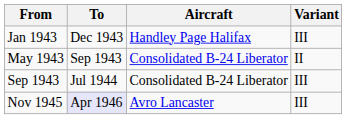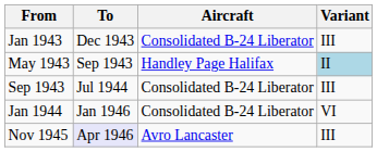Jan 1943 | Aircraft: Handley Page Halifax -> Consolidated B-24 Liberator
May 1943 | Aircraft: Consolidated B-24 Liberator -> Handley Page Halifax
May 1943 | Variant: no background -> lightblue background
+ row: Jan 1944 | Jan 1946 | Consolidated B-24 Liberator | VI
